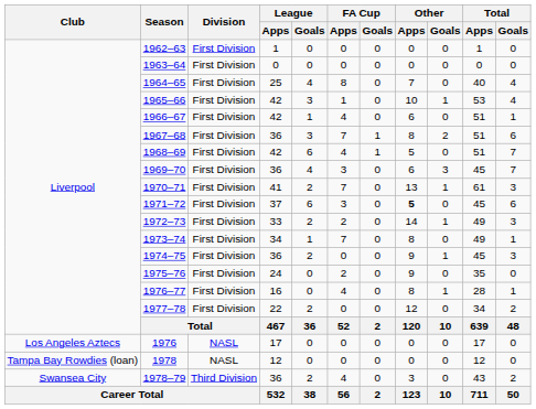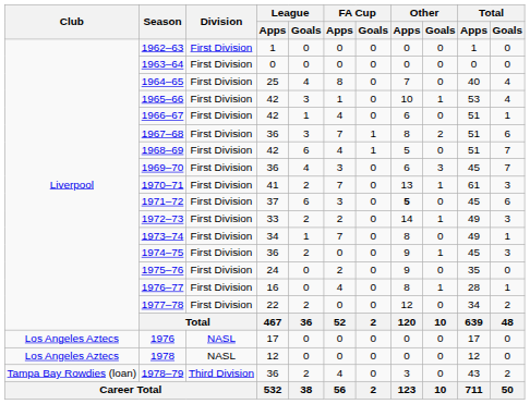1978 | Club: Tampa Bay Rowdies (loan) -> Los Angeles Aztecs
1978–79 | Club: Swansea City -> Tampa Bay Rowdies (loan)
